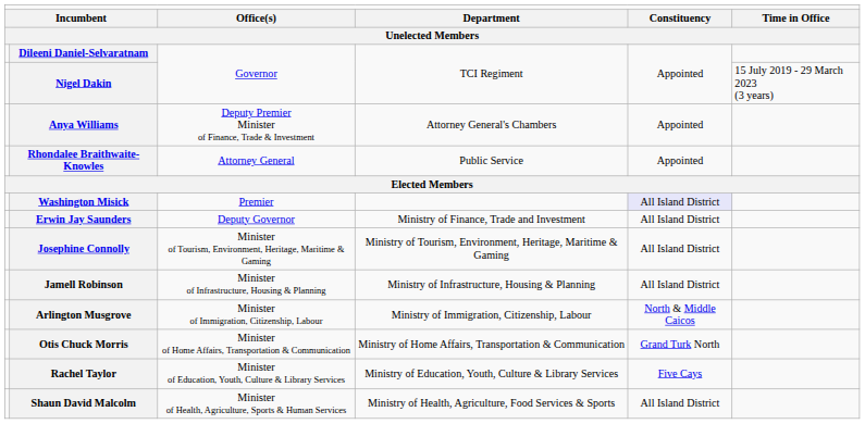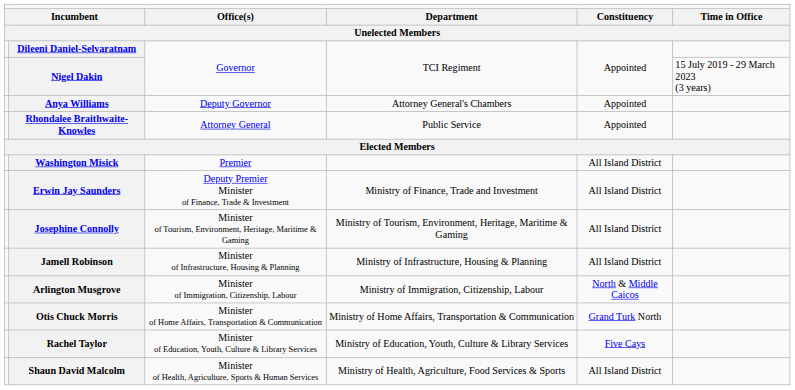Anya Williams | column 3: Deputy Premier Minister of Finance, Trade & Investment -> Deputy Governor
Washington Misick | column 5: lavender background -> no background
Erwin Jay Saunders | column 3: Deputy Governor -> Deputy Premier Minister of Finance, Trade & Investment
